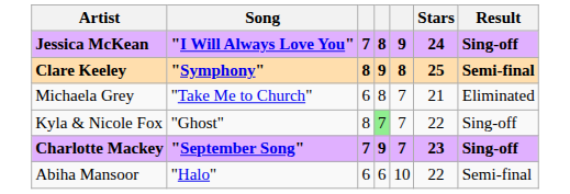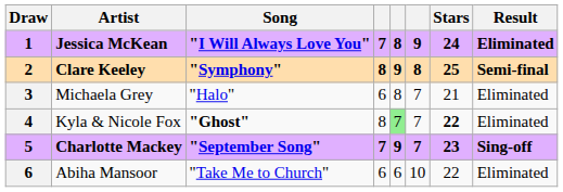+ column: Draw | 1 | 2 | 3 | 4 | 5 | 6
Jessica McKean | Result: Sing-off -> Eliminated
Michaela Grey | Song: "Take Me to Church" -> "Halo"
Kyla & Nicole Fox | Song: normal -> bold
Kyla & Nicole Fox | Stars: normal -> bold
Kyla & Nicole Fox | Result: Sing-off -> Eliminated
Abiha Mansoor | Song: "Halo" -> "Take Me to Church"
Abiha Mansoor | Result: Semi-final -> Eliminated
